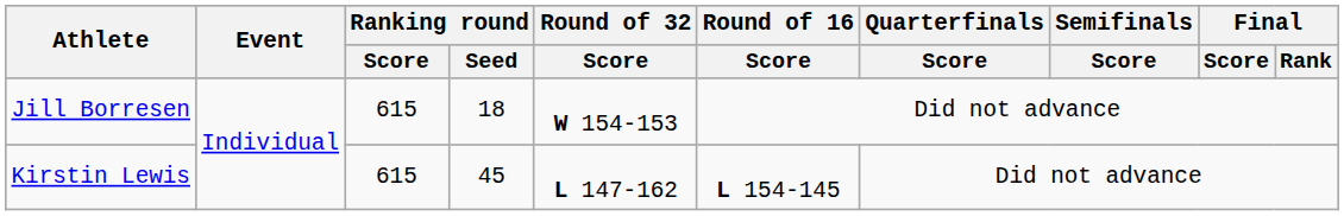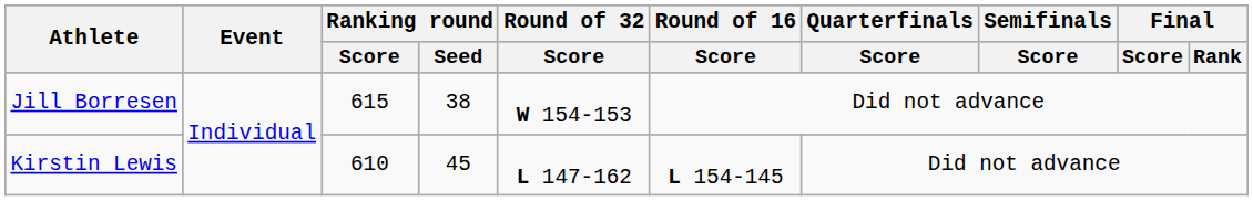Jill Borresen | Ranking round / Seed: 18 -> 38
Kirstin Lewis | Ranking round / Score: 615 -> 610
